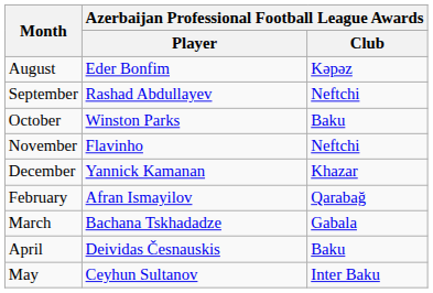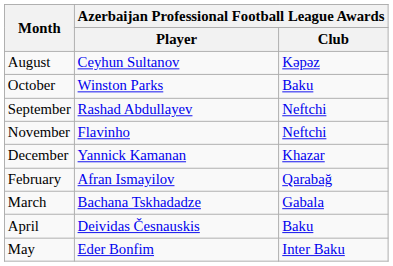August | Azerbaijan Professional Football League Awards / Player: Eder Bonfim -> Ceyhun Sultanov
rows swapped: September <-> October
May | Azerbaijan Professional Football League Awards / Player: Ceyhun Sultanov -> Eder Bonfim
